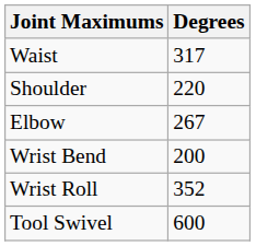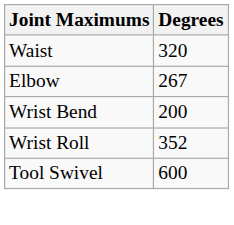Waist | Degrees: 317 -> 320
- row: Shoulder | 220
